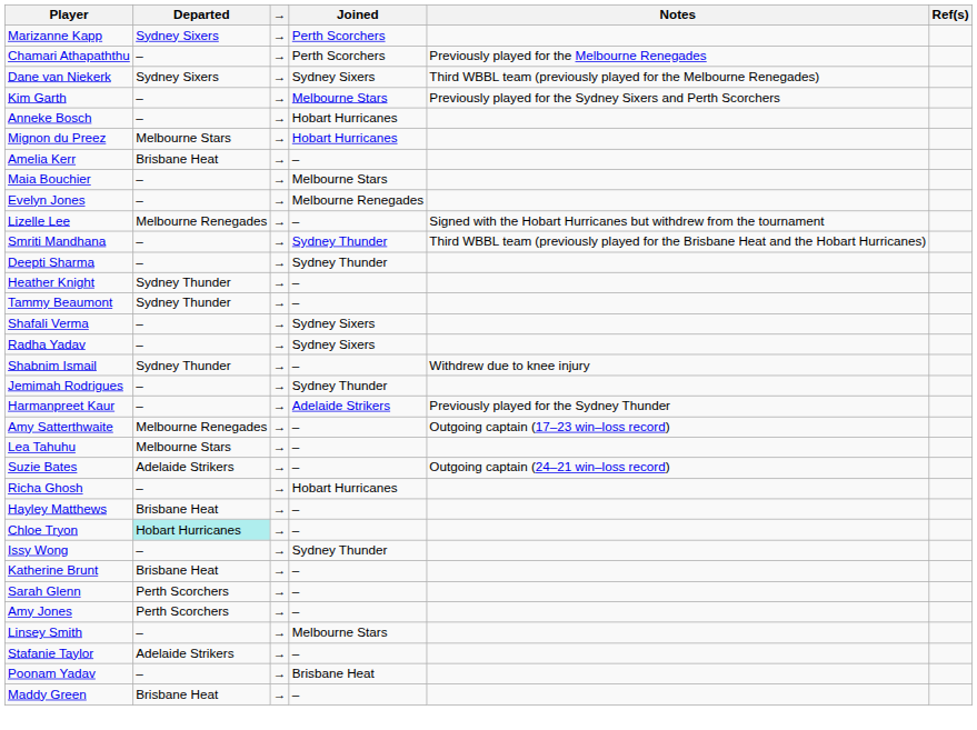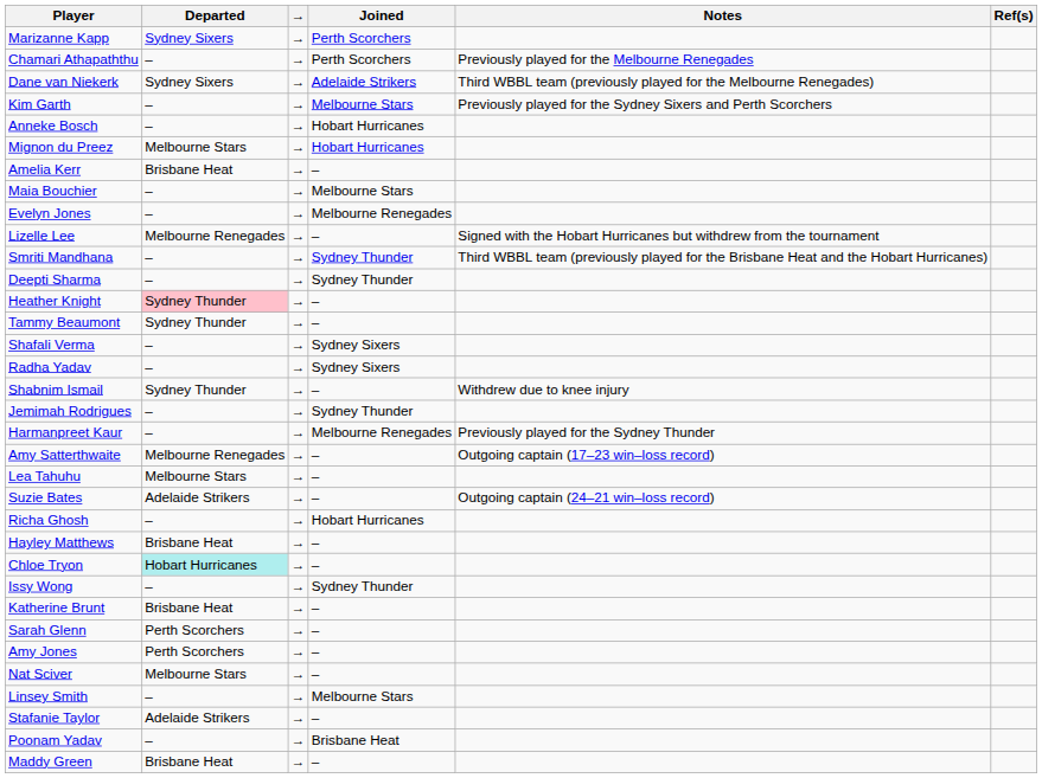Dane van Niekerk | Joined: Sydney Sixers -> Adelaide Strikers
Heather Knight | Departed: no background -> pink background
Harmanpreet Kaur | Joined: Adelaide Strikers -> Melbourne Renegades
+ row: Nat Sciver | Melbourne Stars | → | –
